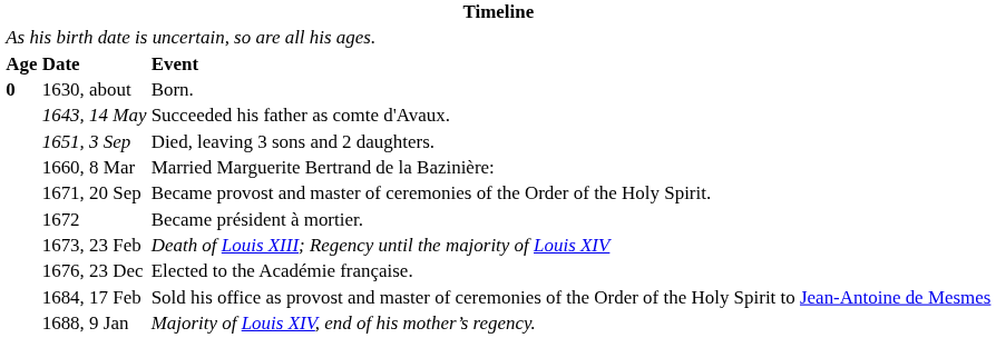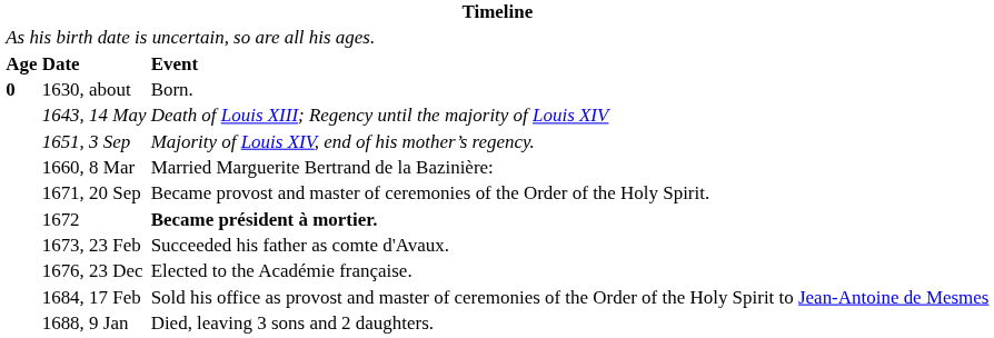1643, 14 May | column 3: Succeeded his father as comte d'Avaux. -> Death of Louis XIII; Regency until the majority of Louis XIV
1651, 3 Sep | column 3: Died, leaving 3 sons and 2 daughters. -> Majority of Louis XIV, end of his mother’s regency.
1672 | column 3: normal -> bold
1673, 23 Feb | column 3: Death of Louis XIII; Regency until the majority of Louis XIV -> Succeeded his father as comte d'Avaux.
1688, 9 Jan | column 3: Majority of Louis XIV, end of his mother’s regency. -> Died, leaving 3 sons and 2 daughters.
